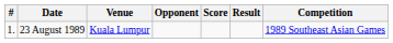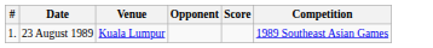- column: Result
